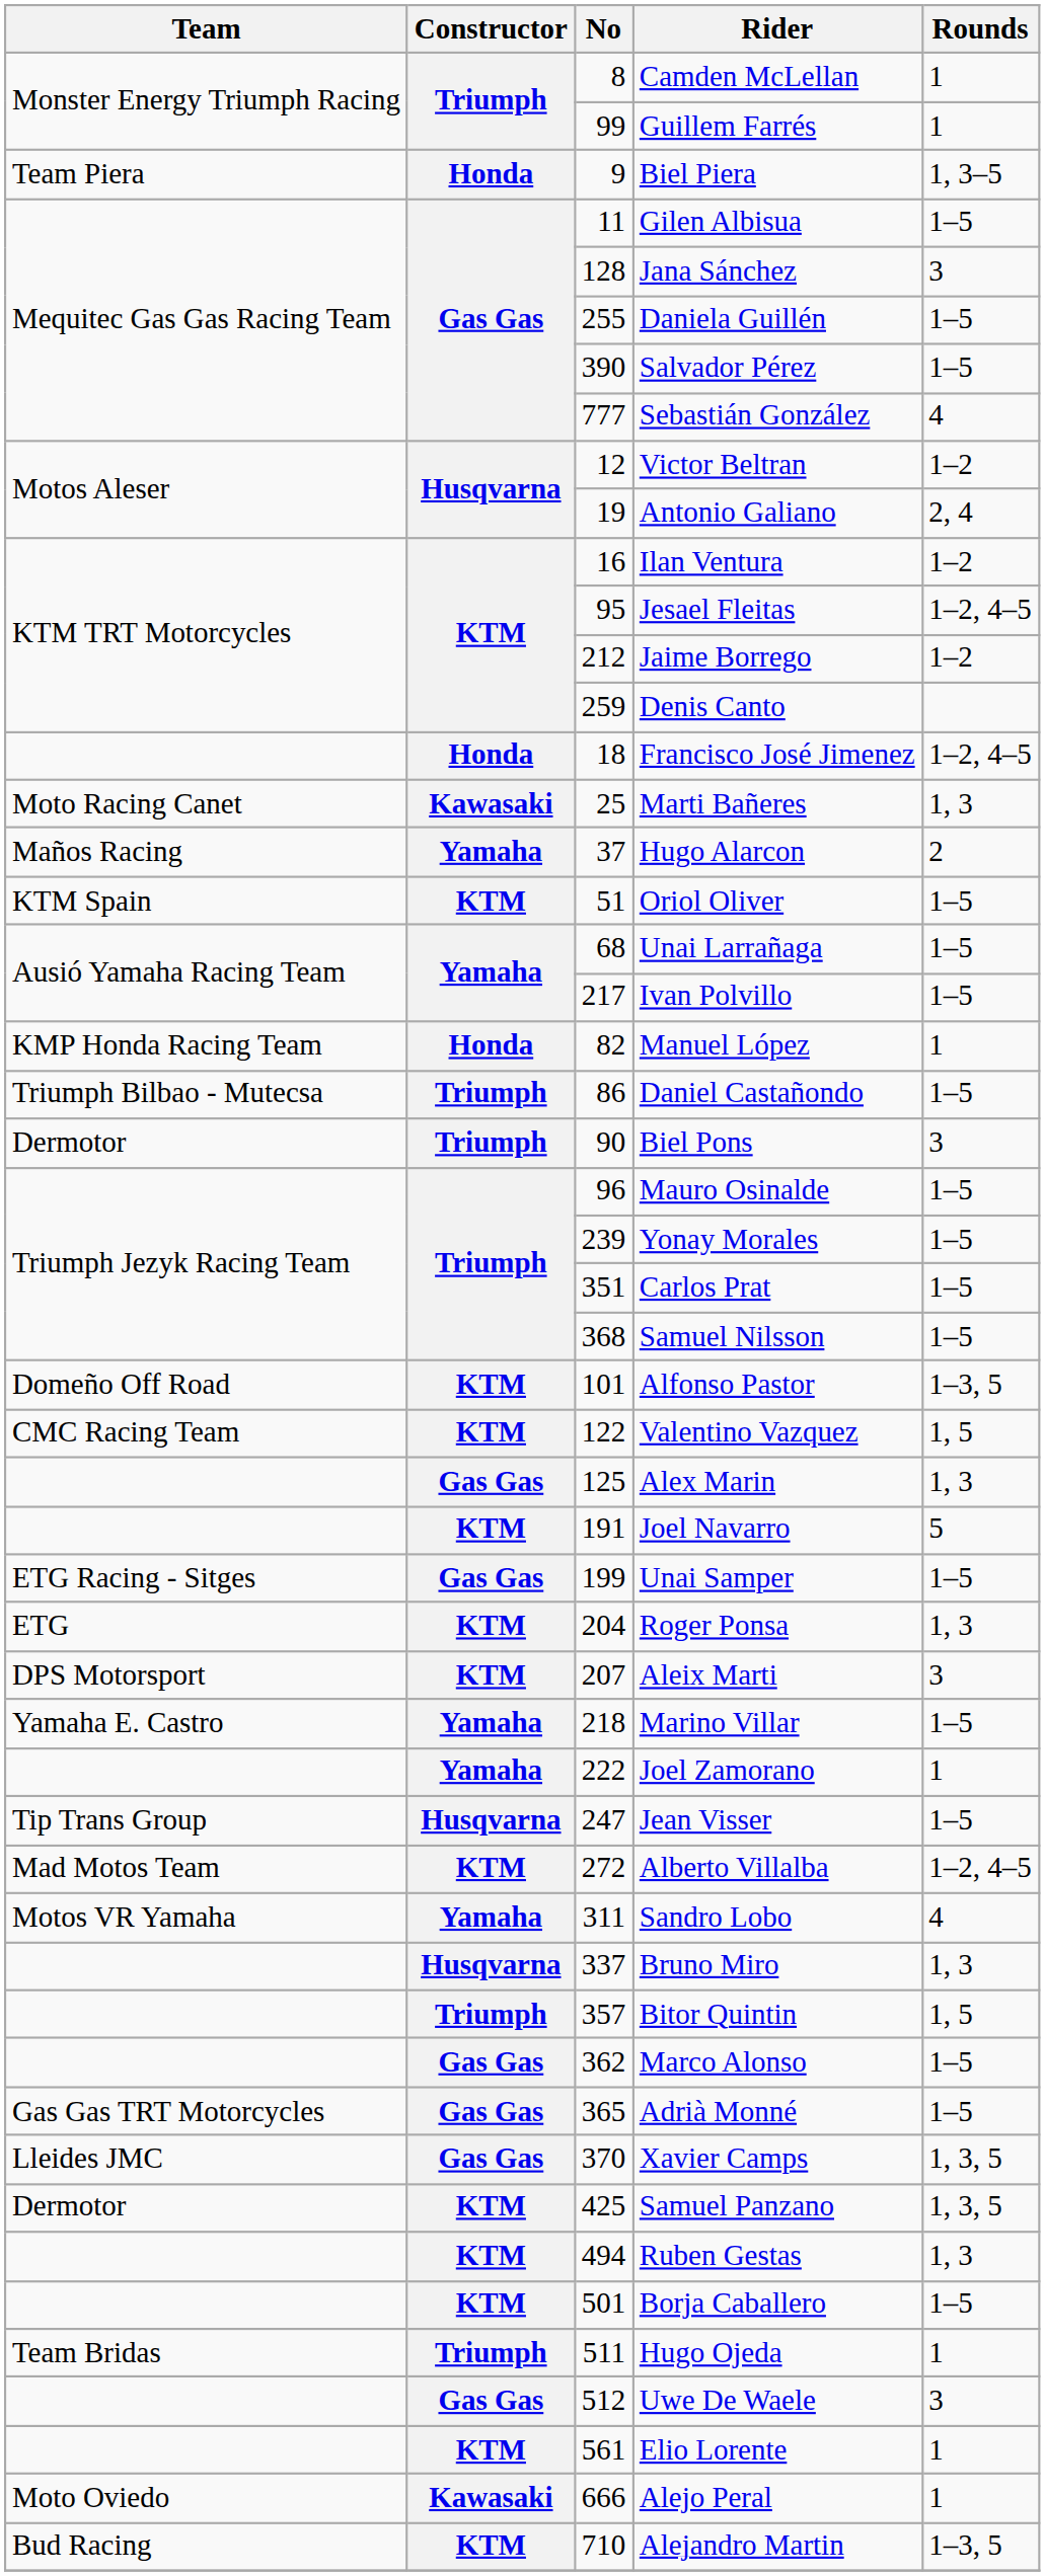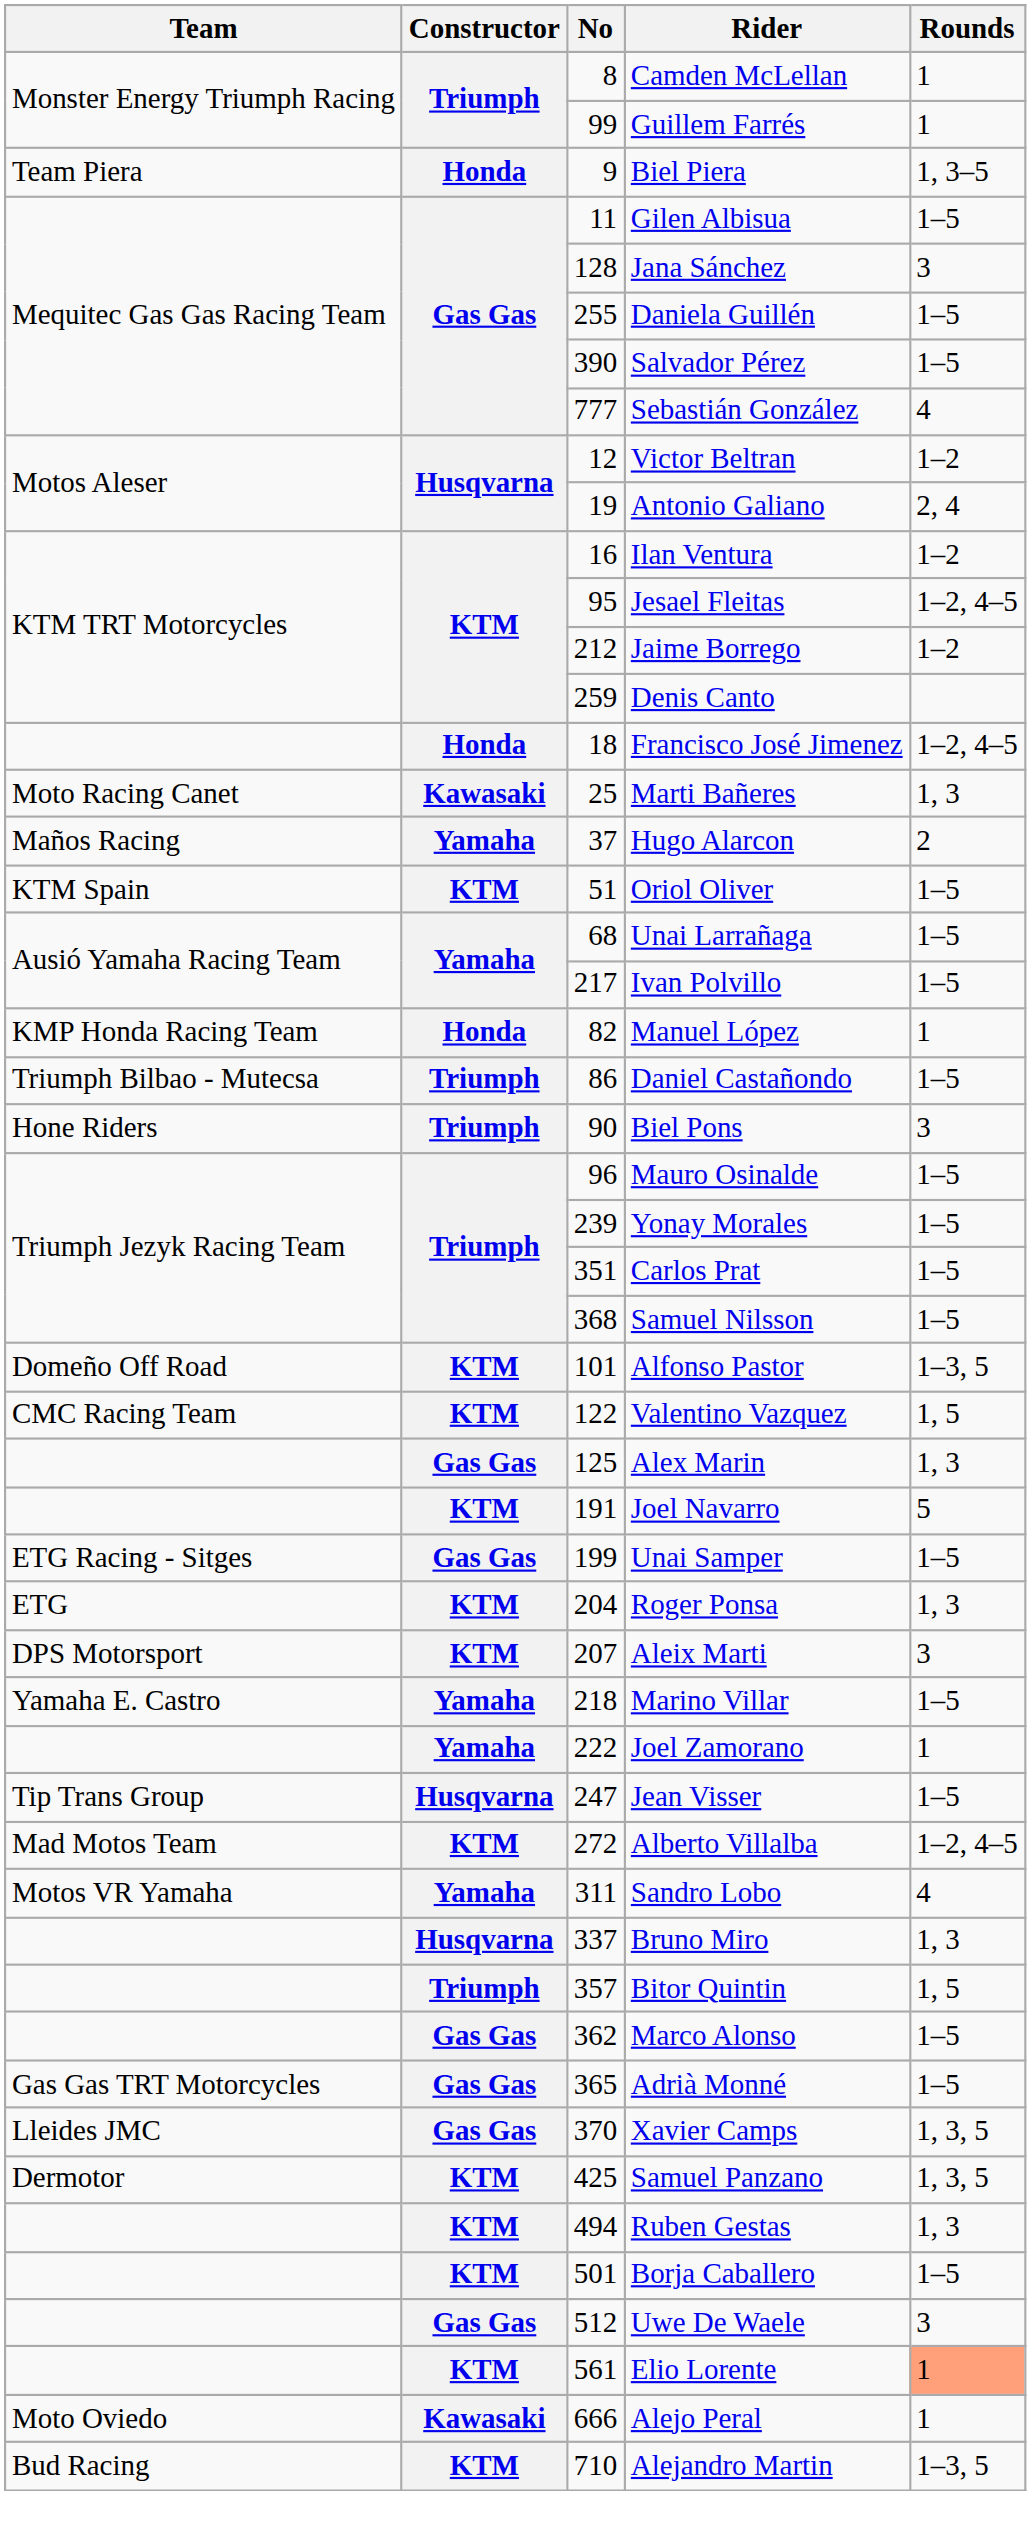Biel Pons | Team: Dermotor -> Hone Riders
- row: Team Bridas | Triumph | 511 | Hugo Ojeda | 1
Elio Lorente | Rounds: no background -> lightsalmon background
